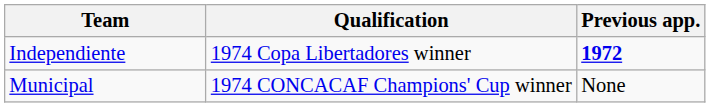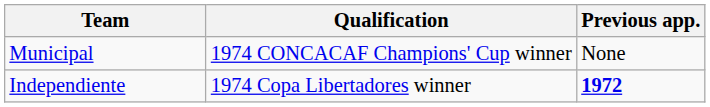rows swapped: Independiente <-> Municipal
